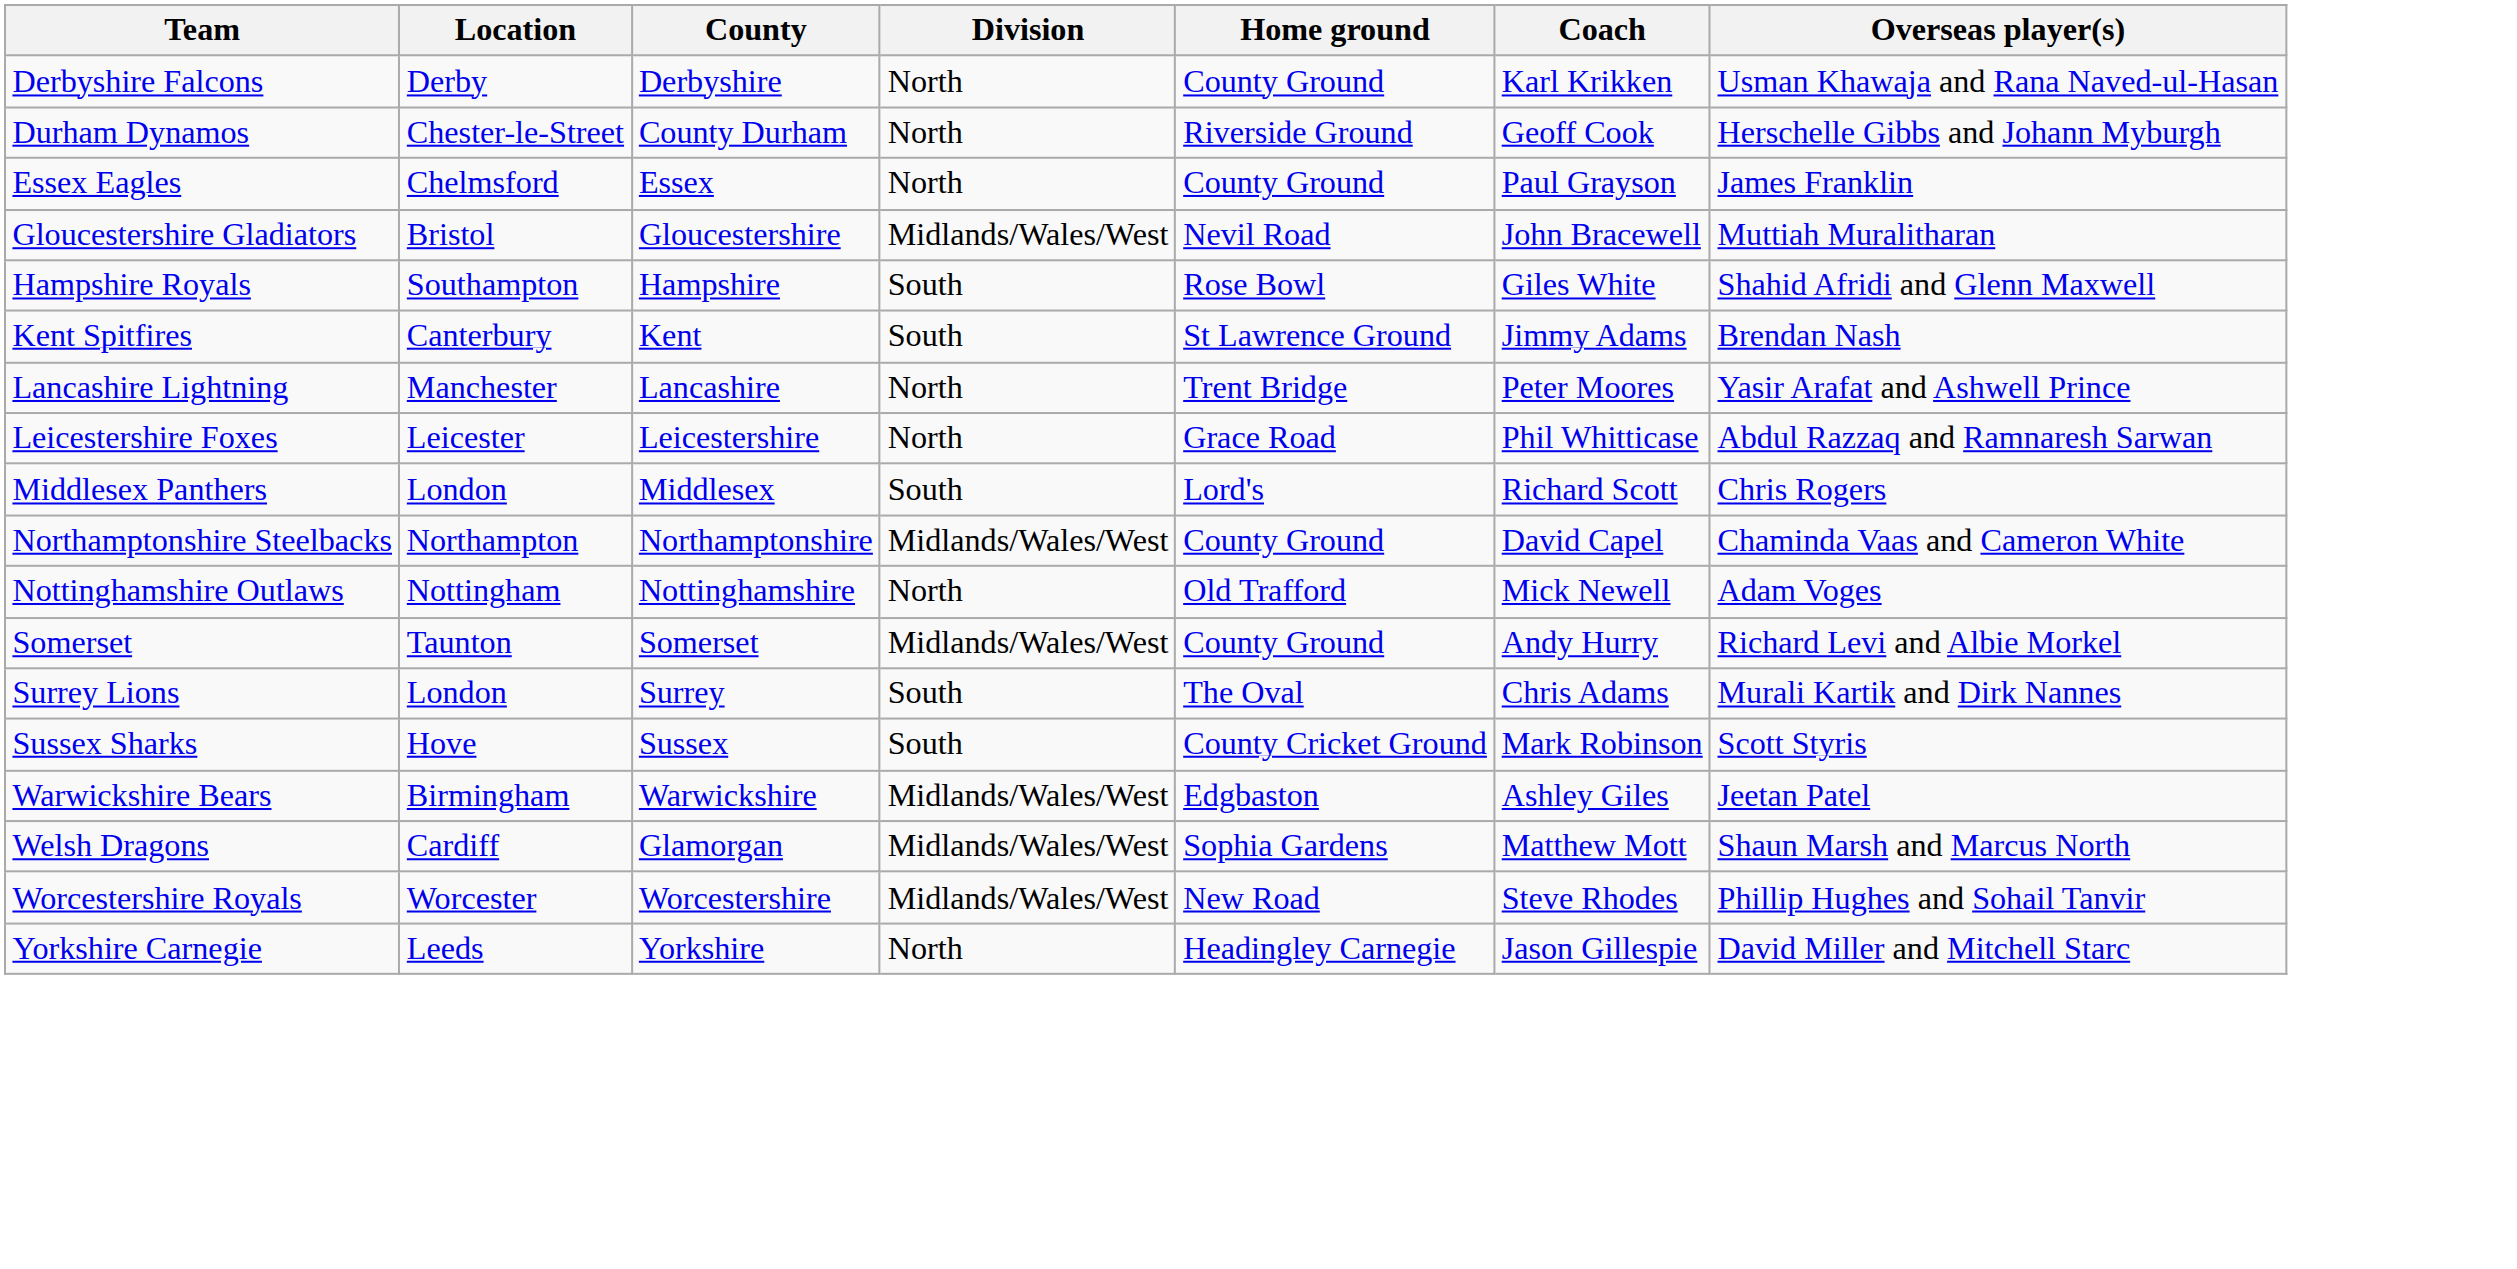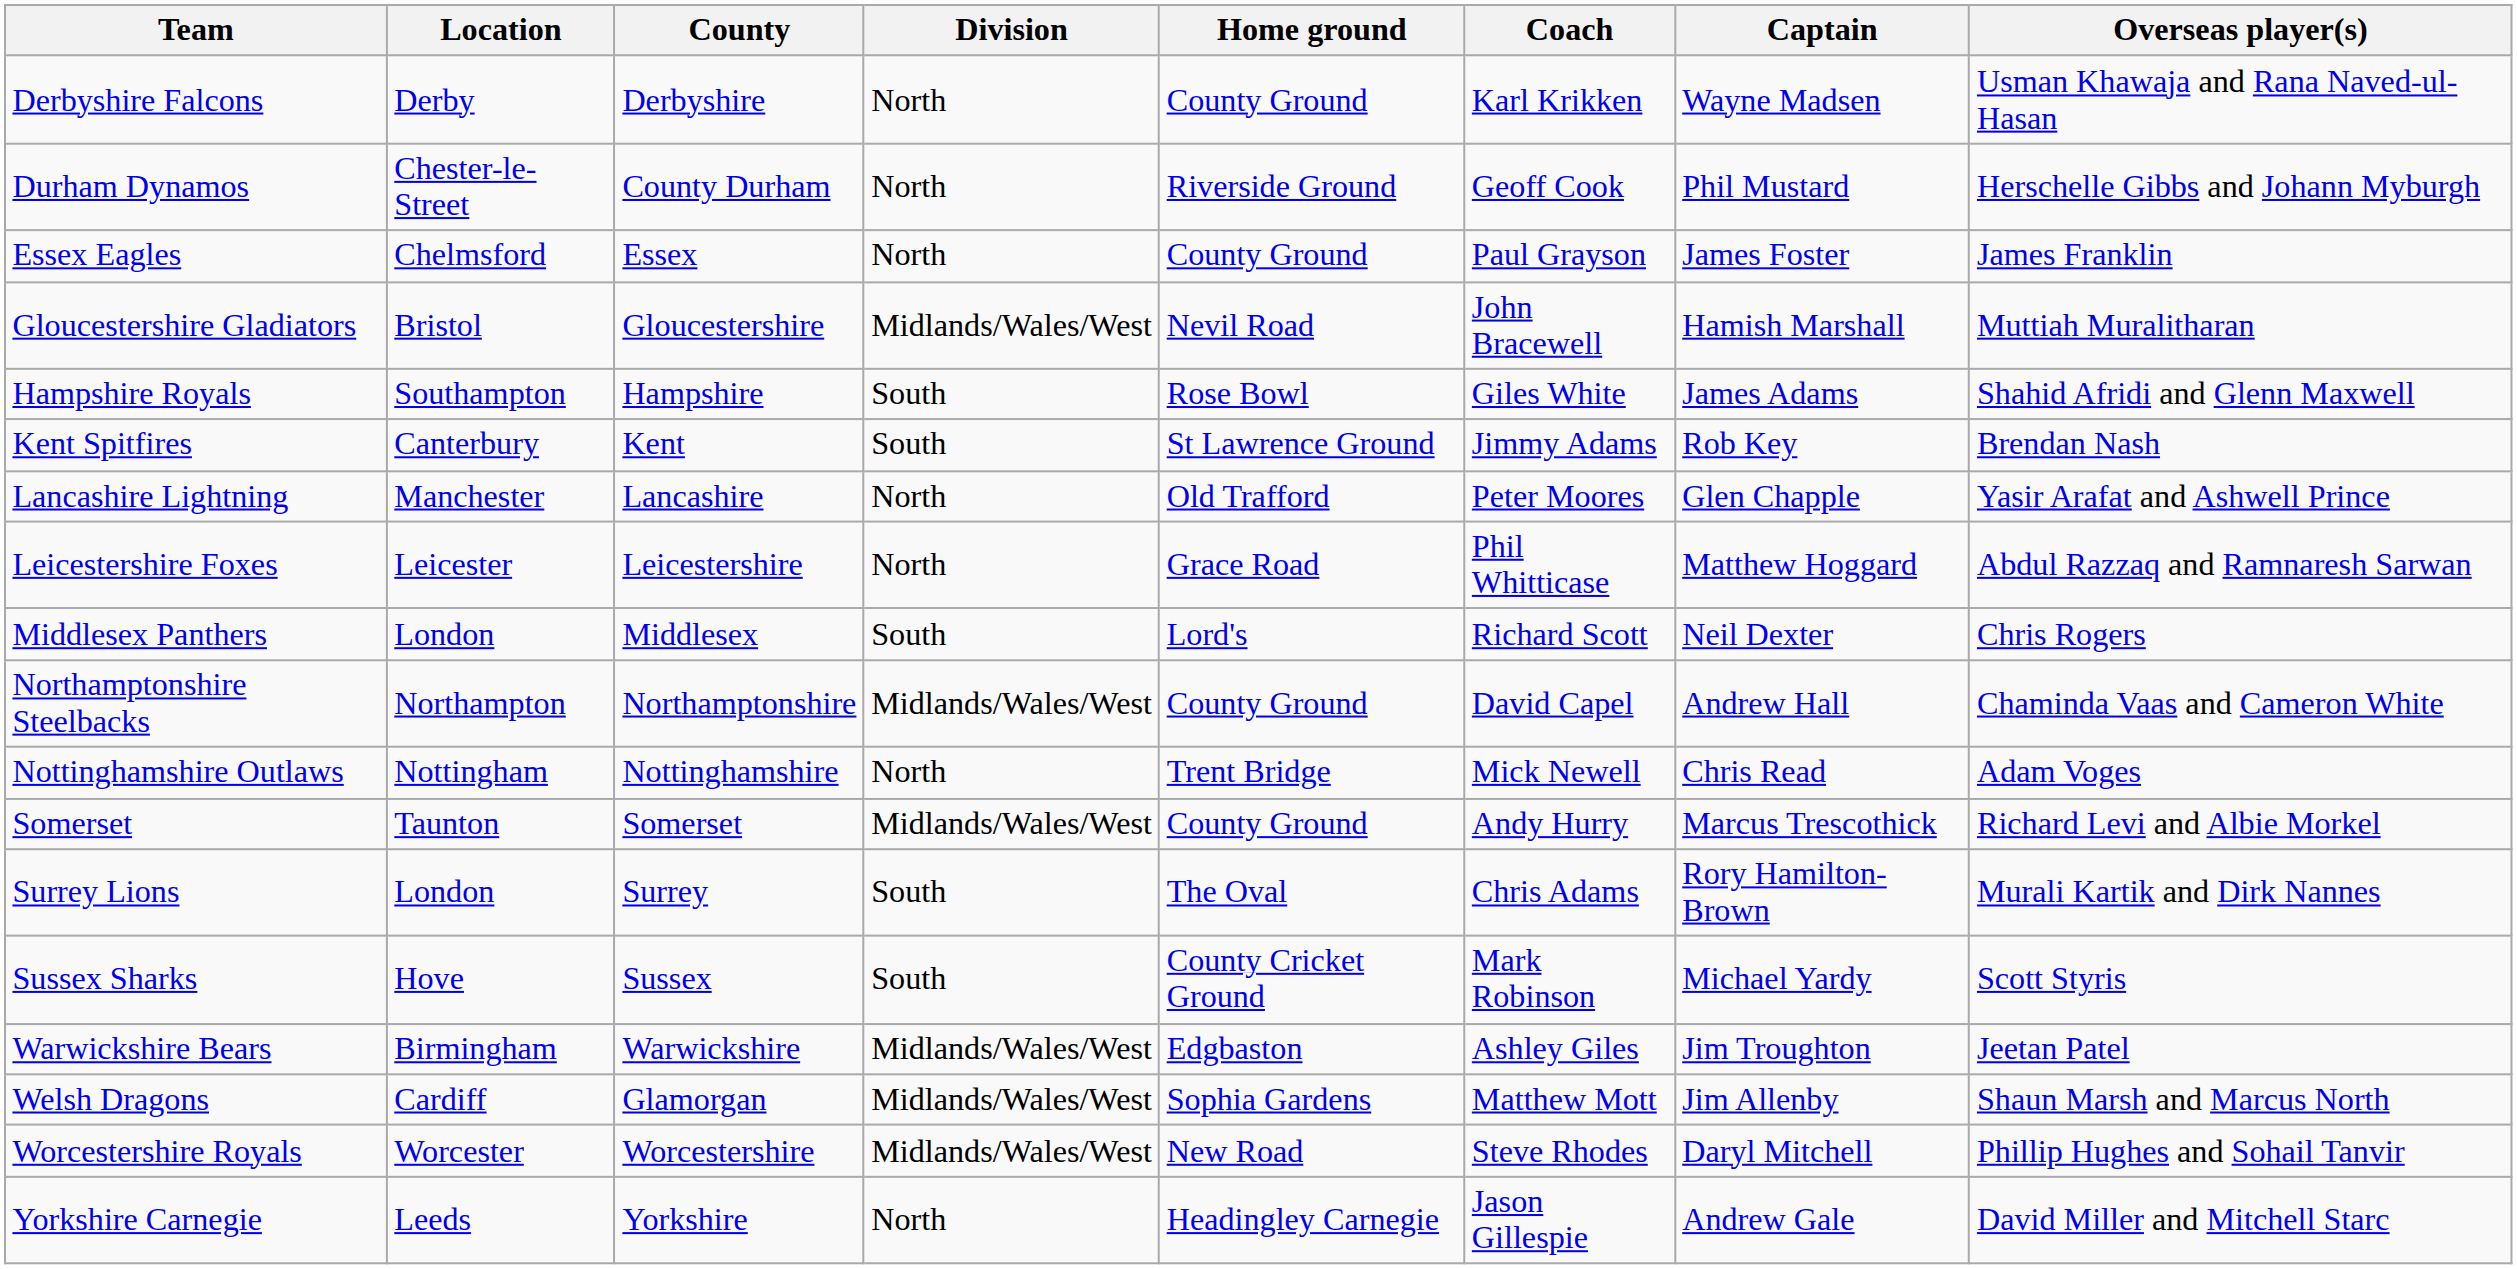+ column: Captain | Wayne Madsen | Phil Mustard | James Foster | Hamish Marshall | James Adams | Rob Key | Glen Chapple | Matthew Hoggard | Neil Dexter | Andrew Hall | Chris Read | Marcus Trescothick | Rory Hamilton-Brown | Michael Yardy | Jim Troughton | Jim Allenby | Daryl Mitchell | Andrew Gale
Lancashire Lightning | Home ground: Trent Bridge -> Old Trafford
Nottinghamshire Outlaws | Home ground: Old Trafford -> Trent Bridge
